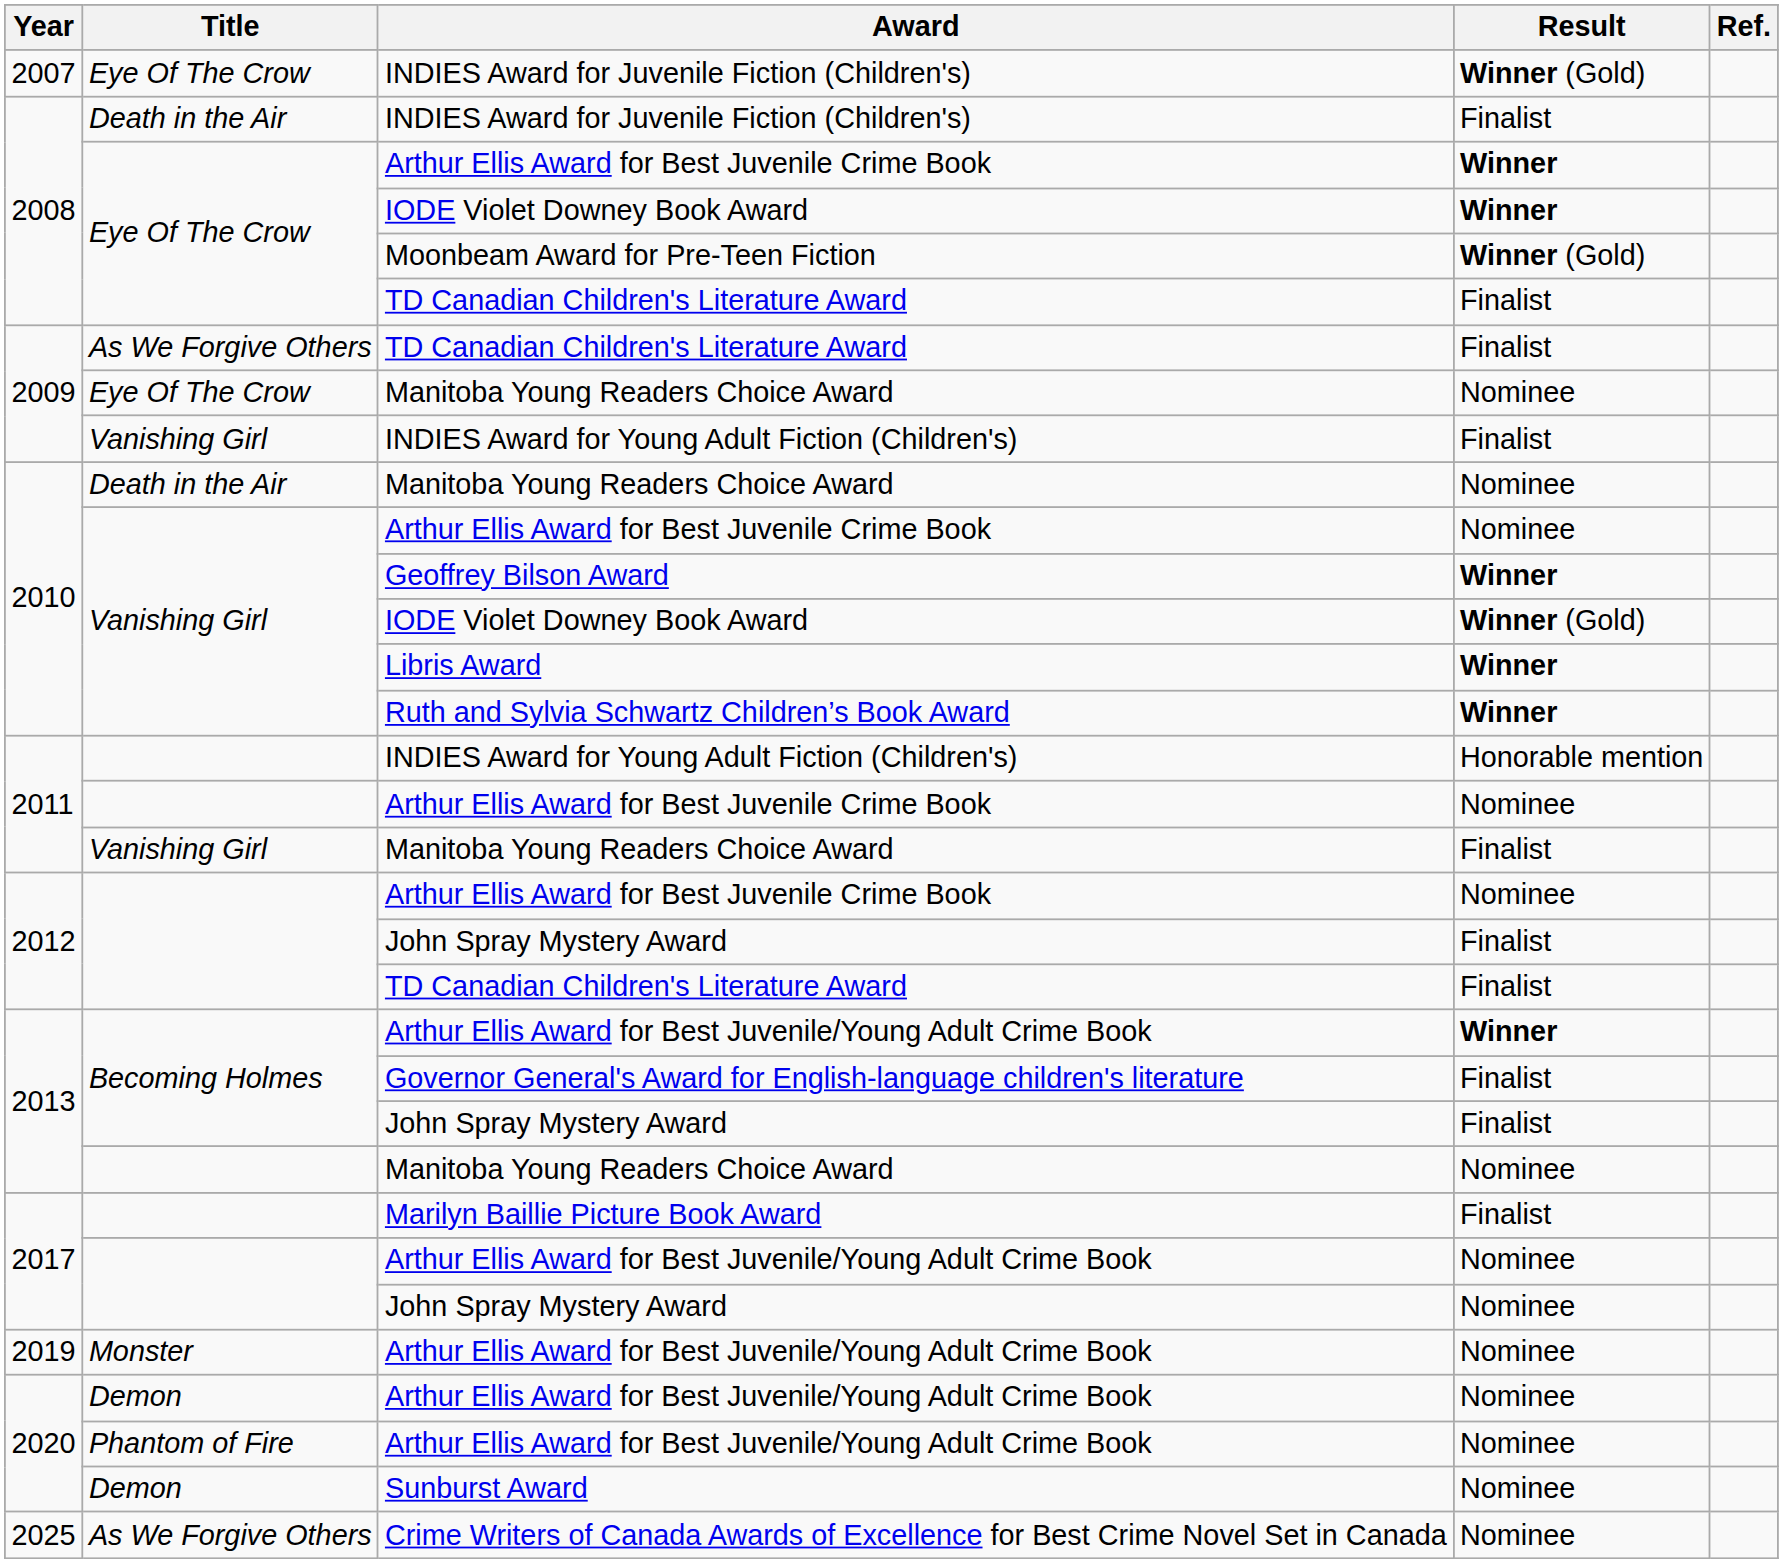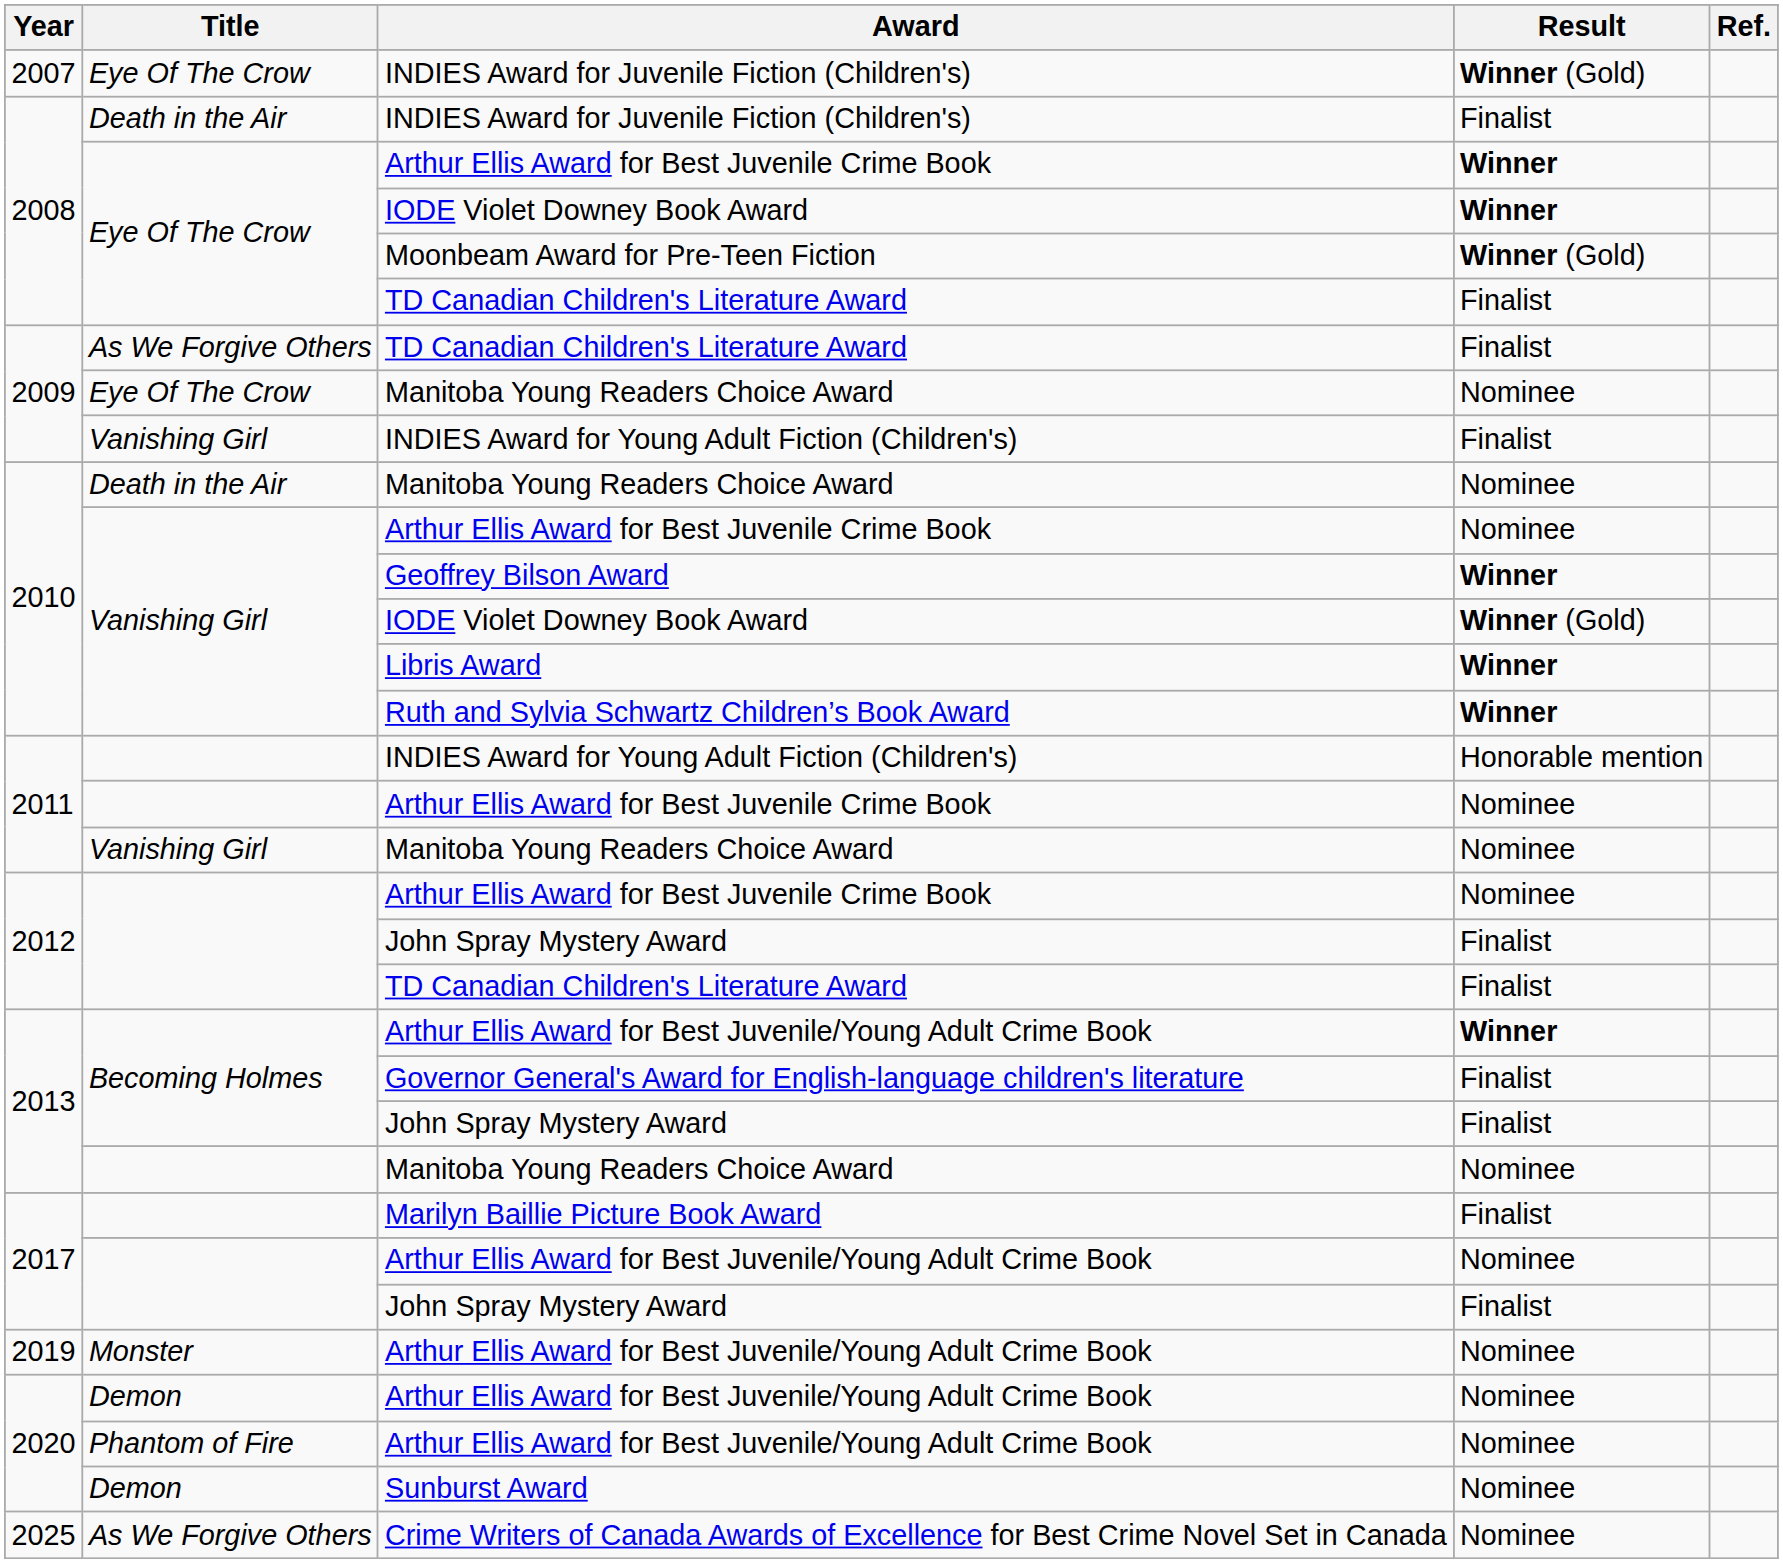2011 / Manitoba Young Readers Choice Award | Result: Finalist -> Nominee
2017 / John Spray Mystery Award | Result: Nominee -> Finalist
